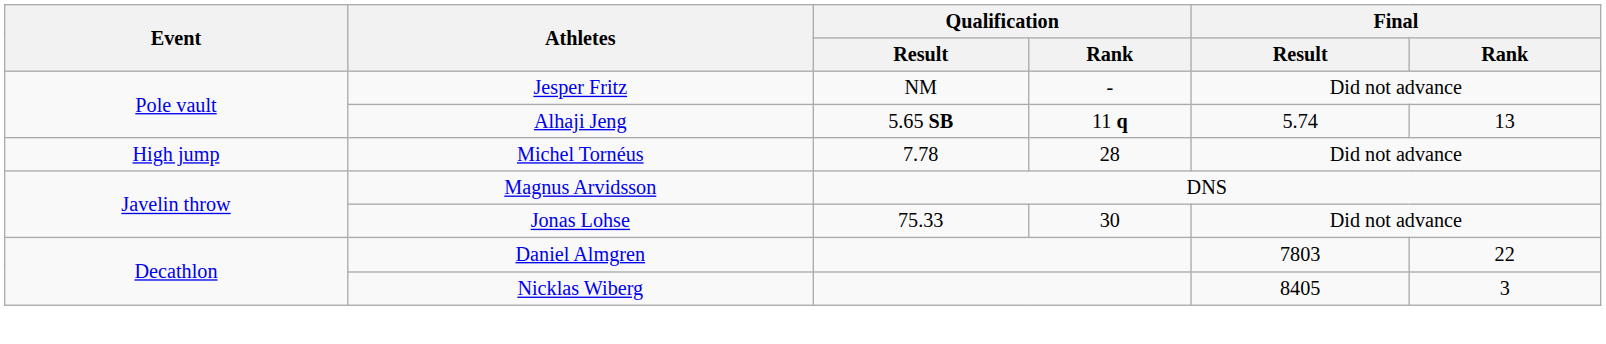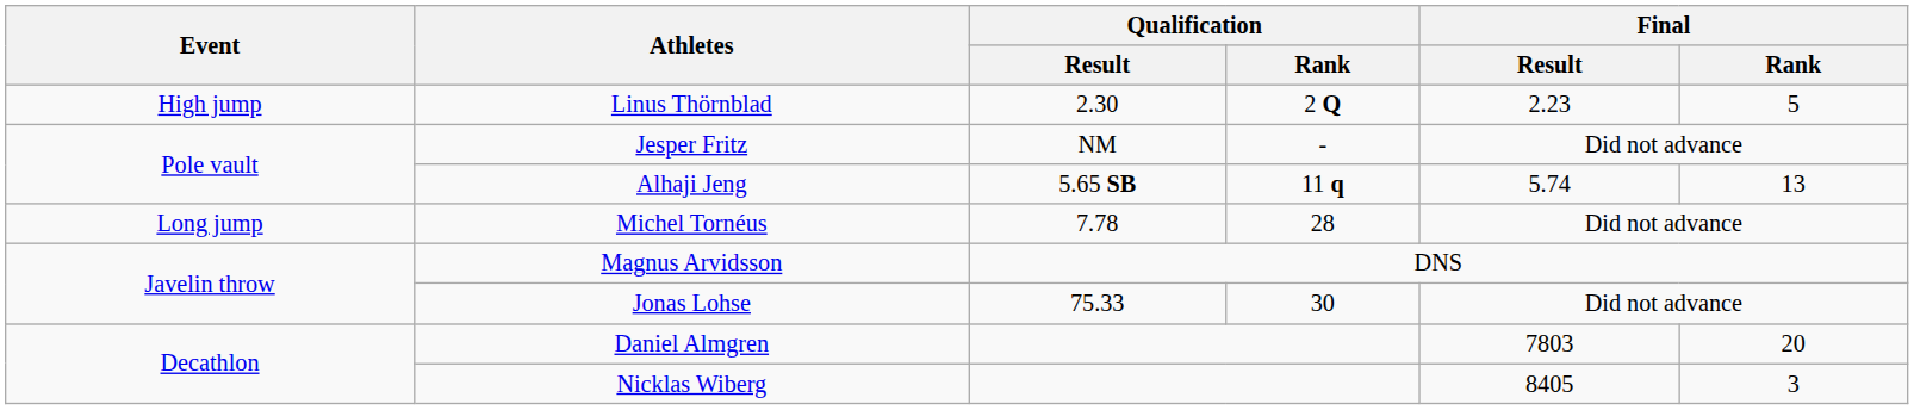+ row: High jump | Linus Thörnblad | 2.30 | 2 Q | 2.23 | 5
Michel Tornéus | Event: High jump -> Long jump
Daniel Almgren | Final / Rank: 22 -> 20
